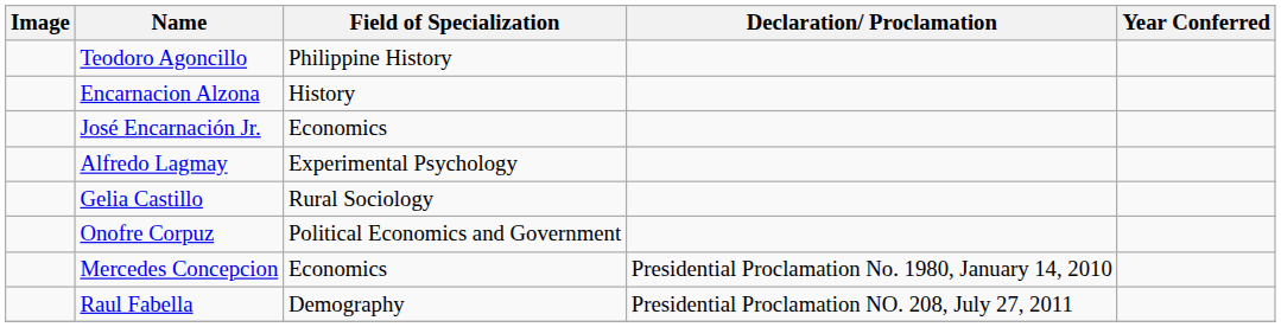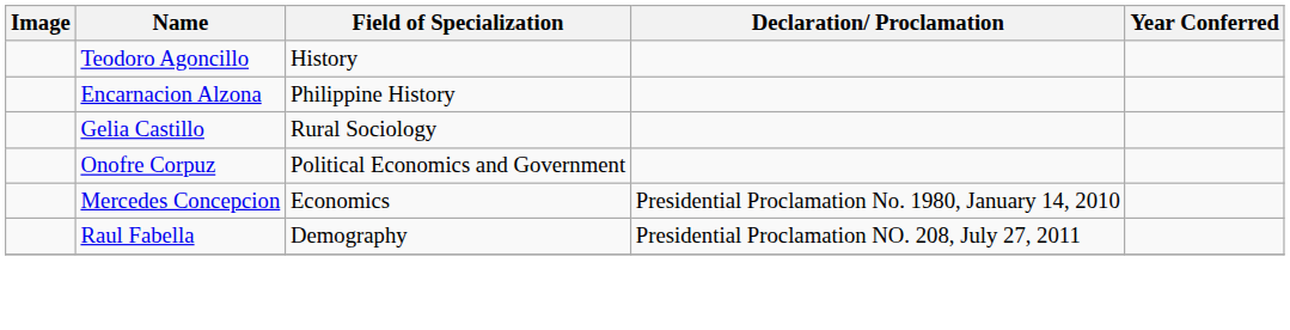Teodoro Agoncillo | Field of Specialization: Philippine History -> History
Encarnacion Alzona | Field of Specialization: History -> Philippine History
- row: José Encarnación Jr. | Economics
- row: Alfredo Lagmay | Experimental Psychology
